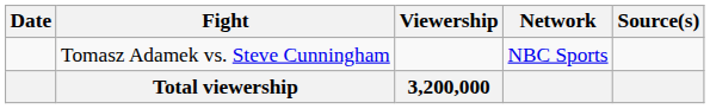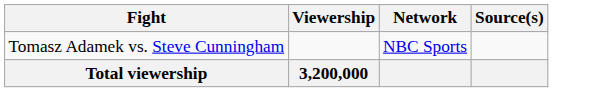- column: Date
